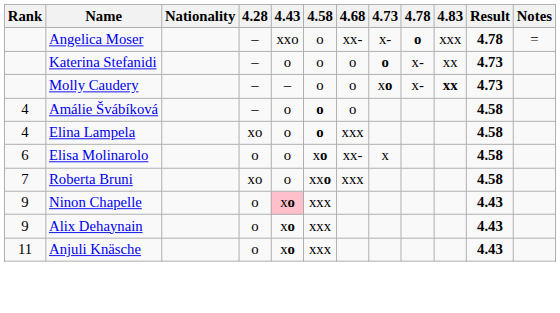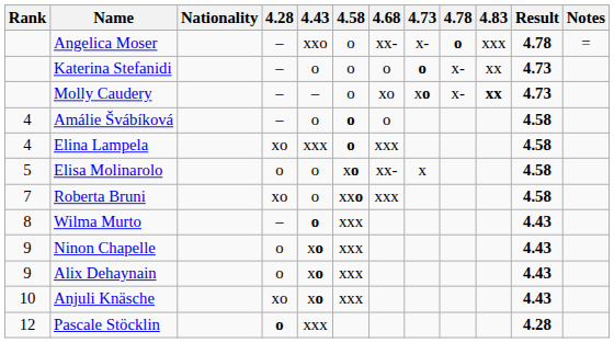Molly Caudery | 4.68: o -> xo
Elina Lampela | 4.43: o -> xxx
Elisa Molinarolo | Rank: 6 -> 5
+ row: 8 | Wilma Murto | – | o | xxx | 4.43
Ninon Chapelle | 4.43: pink background -> no background
Anjuli Knäsche | Rank: 11 -> 10
Anjuli Knäsche | 4.28: o -> xo
+ row: 12 | Pascale Stöcklin | o | xxx | 4.28
